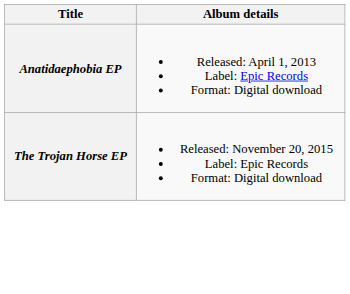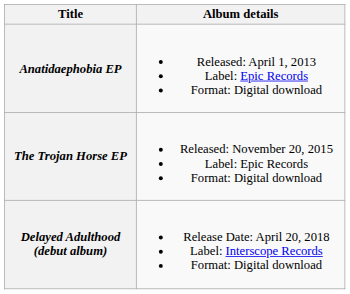+ row: Delayed Adulthood (debut album) | Release Date: April 20, 2018 Label: Interscope Records Format: Digital download
